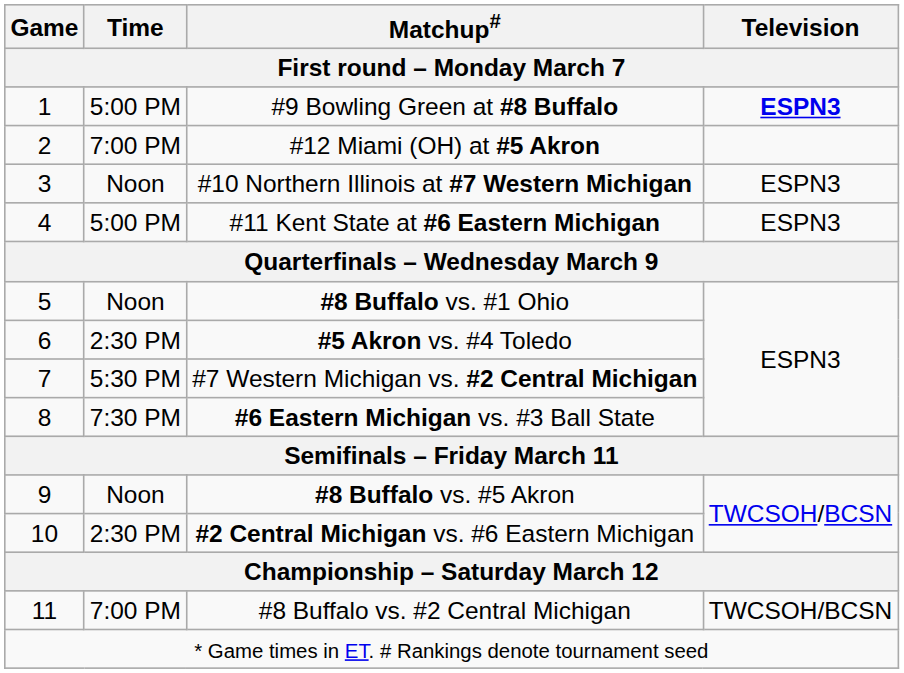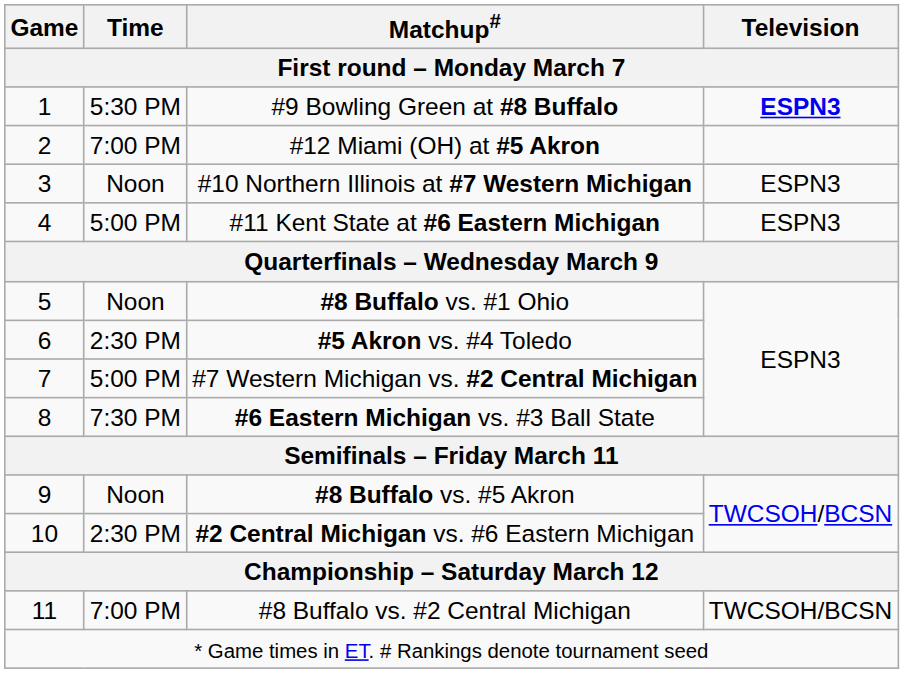#9 Bowling Green at #8 Buffalo | Time: 5:00 PM -> 5:30 PM
#7 Western Michigan vs. #2 Central Michigan | Time: 5:30 PM -> 5:00 PM
